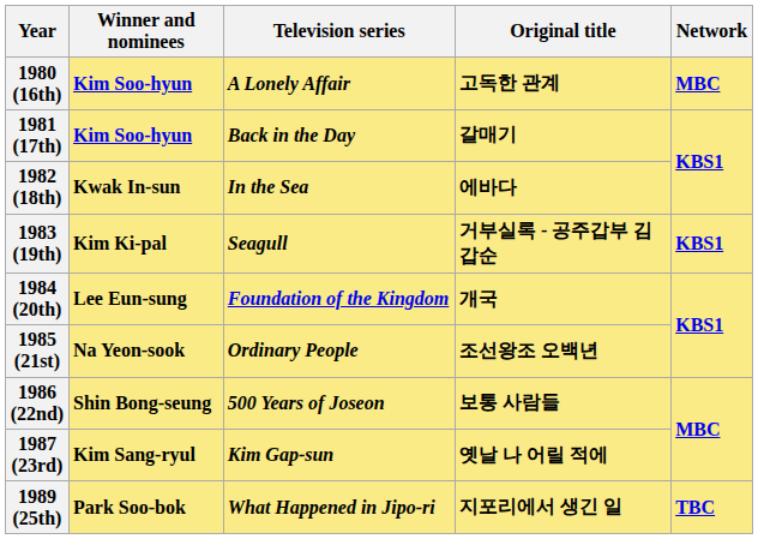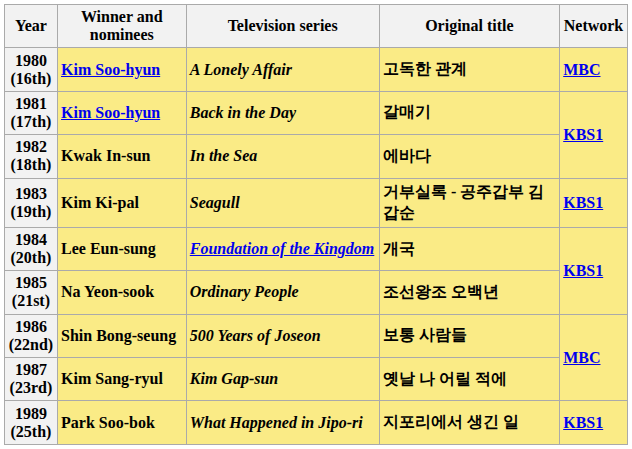1989 (25th) | Network: TBC -> KBS1
